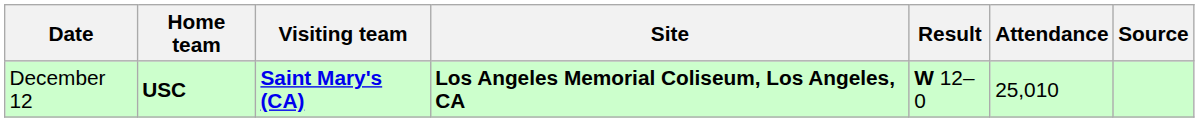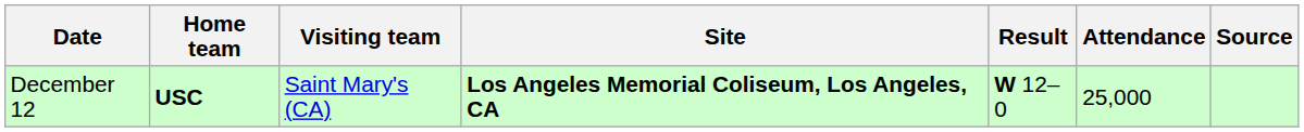December 12 | Visiting team: bold -> normal
December 12 | Attendance: 25,010 -> 25,000
